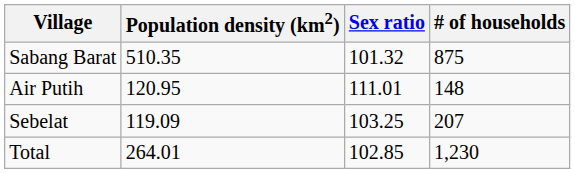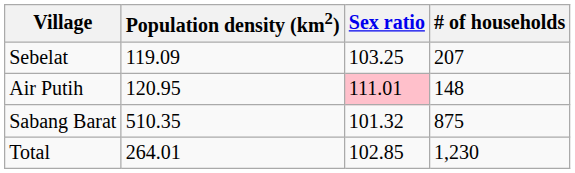rows swapped: Sebelat <-> Sabang Barat
Air Putih | Sex ratio: no background -> pink background
